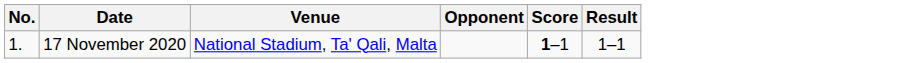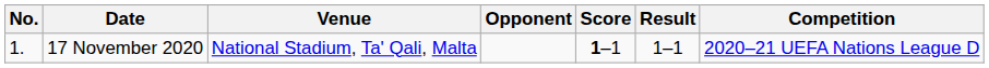+ column: Competition | 2020–21 UEFA Nations League D
